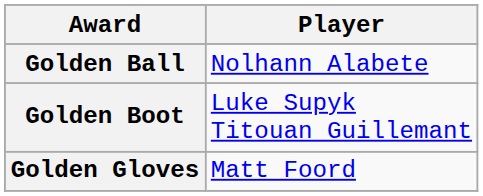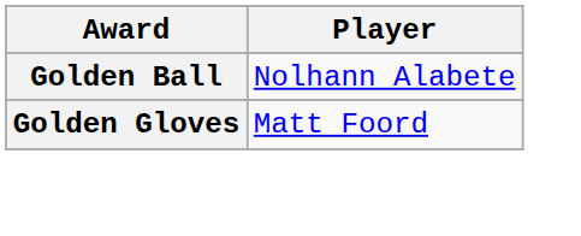- row: Golden Boot | Luke Supyk Titouan Guillemant
